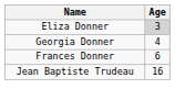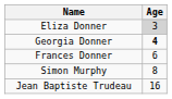Georgia Donner | Age: normal -> bold
+ row: Simon Murphy | 8
